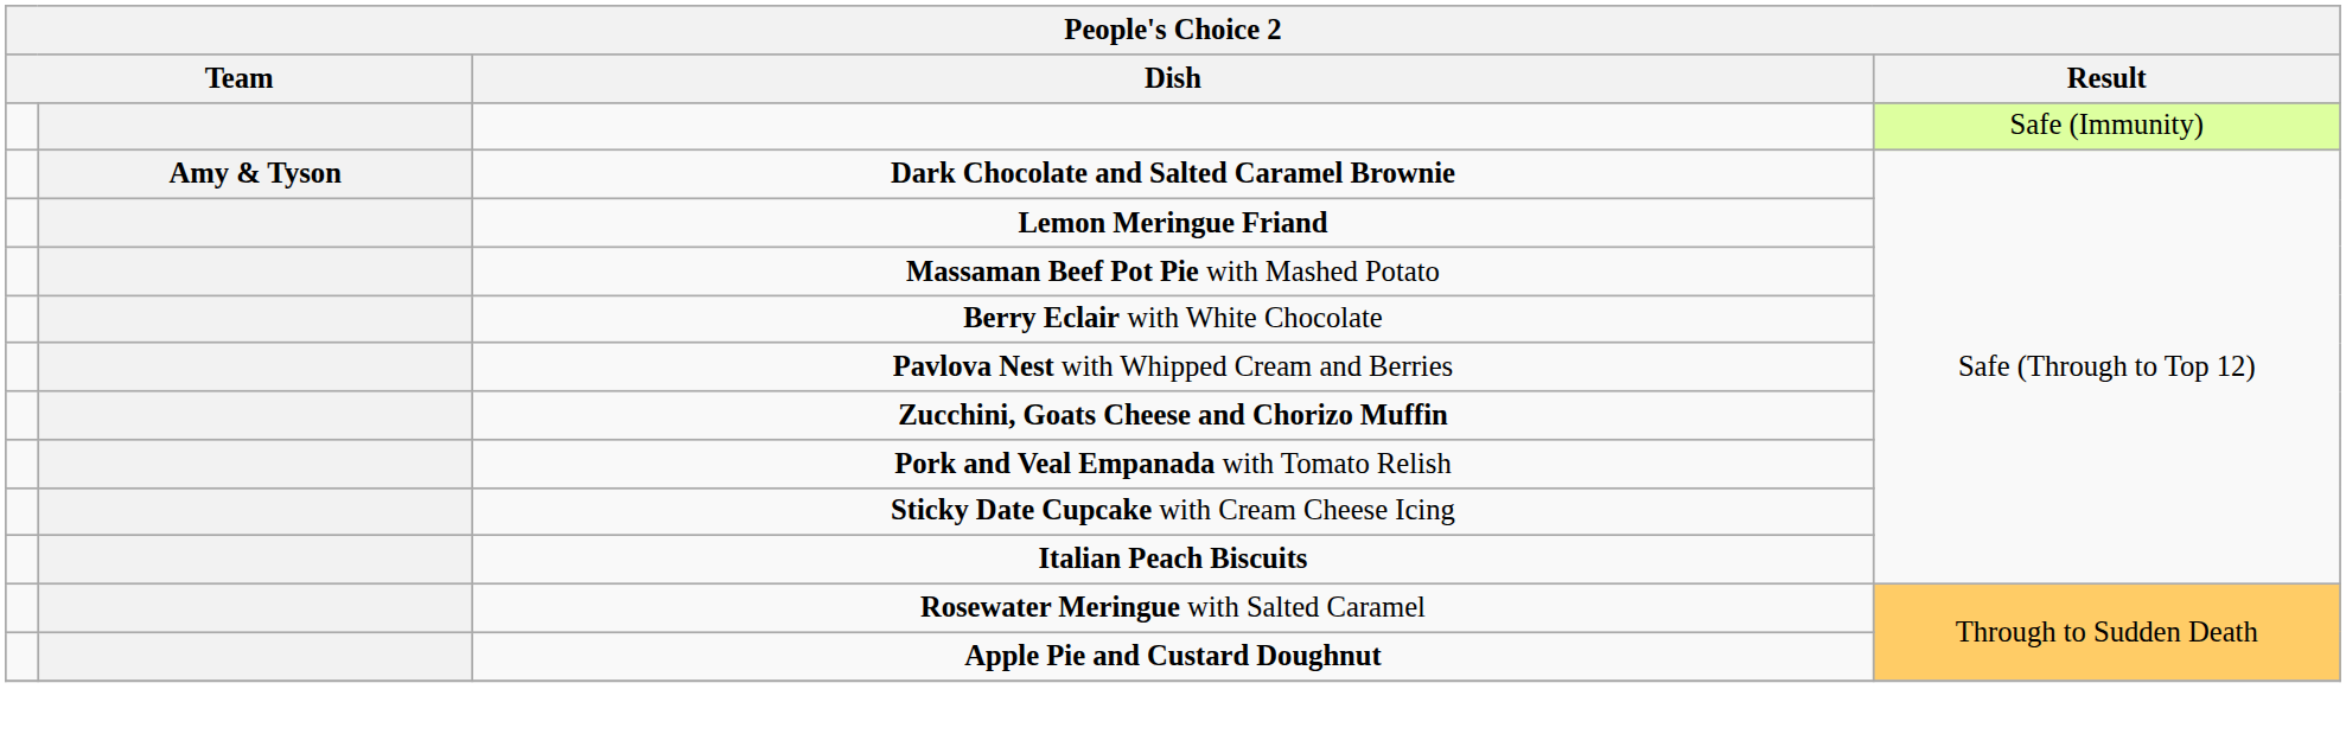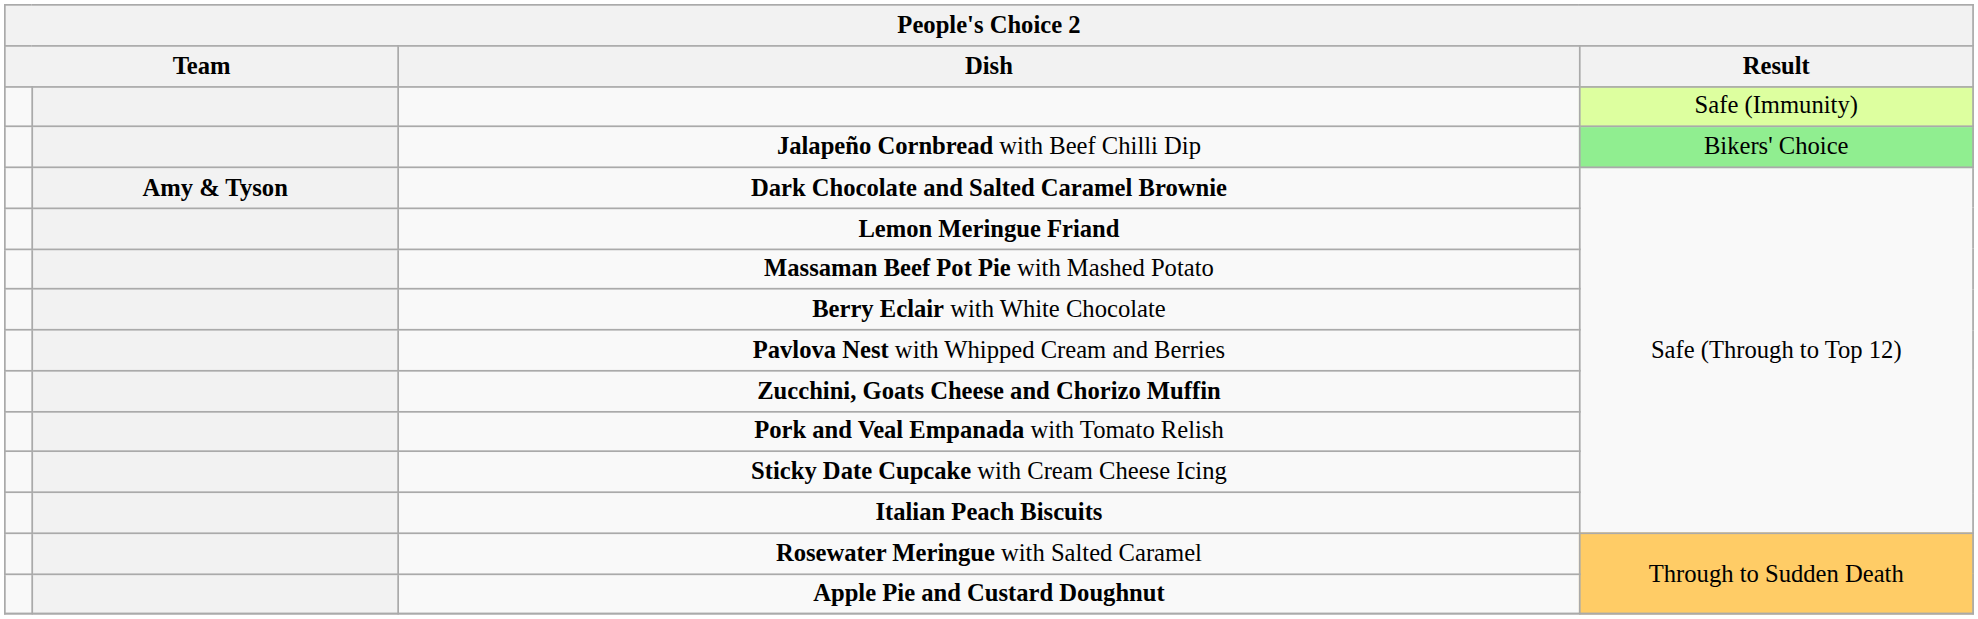+ row: Jalapeño Cornbread with Beef Chilli Dip | Bikers' Choice
